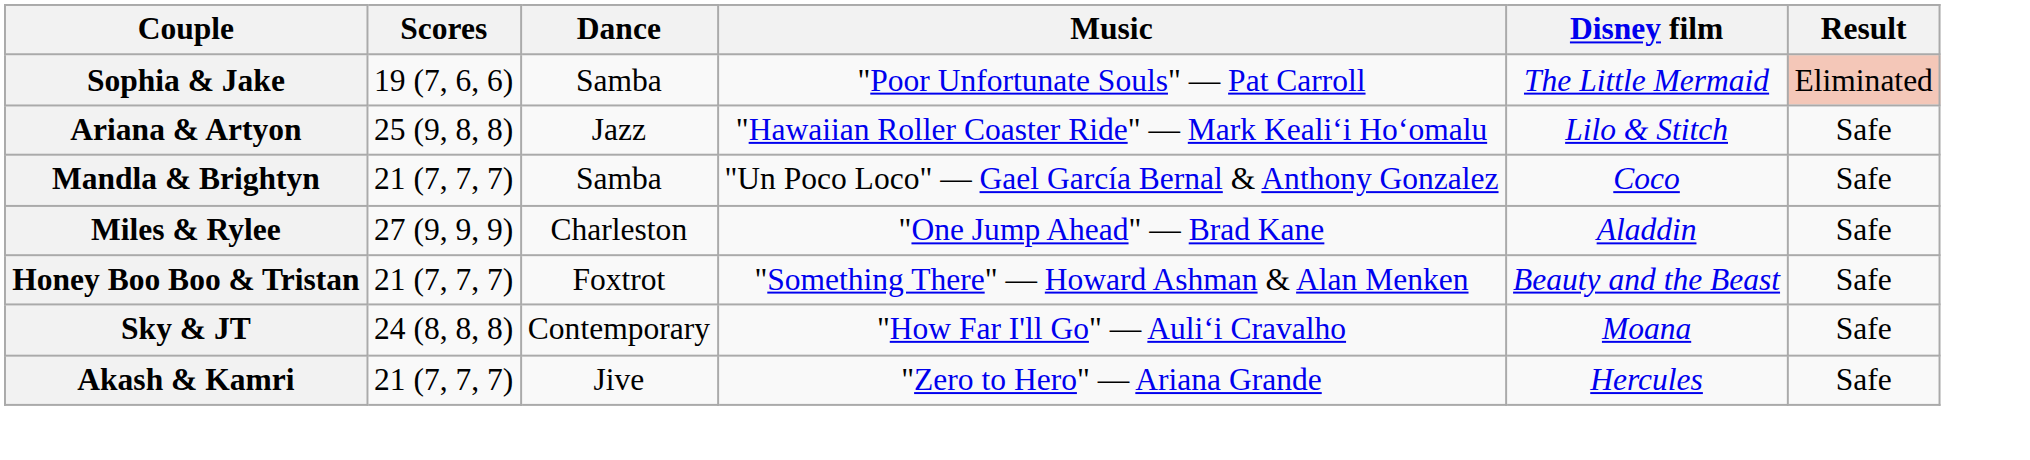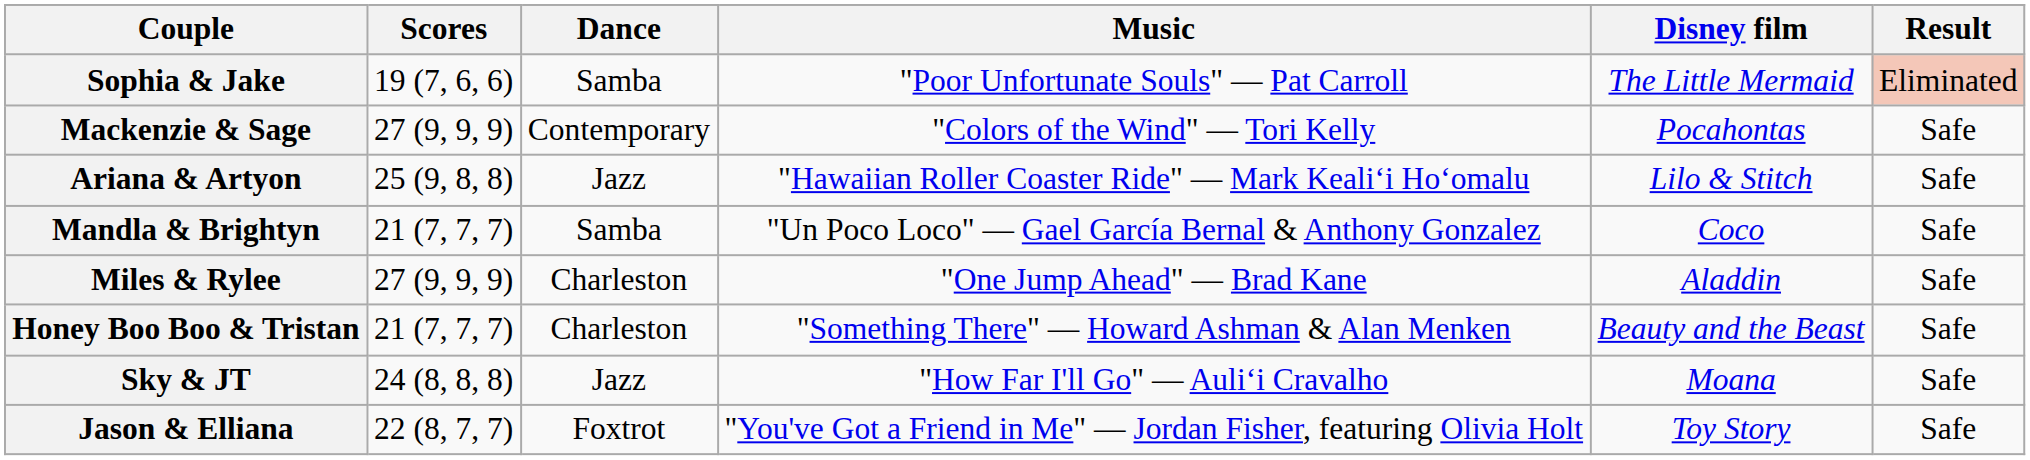+ row: Mackenzie & Sage | 27 (9, 9, 9) | Contemporary | "Colors of the Wind" — Tori Kelly | Pocahontas | Safe
Honey Boo Boo & Tristan | Dance: Foxtrot -> Charleston
Sky & JT | Dance: Contemporary -> Jazz
+ row: Jason & Elliana | 22 (8, 7, 7) | Foxtrot | "You've Got a Friend in Me" — Jordan Fisher, featuring Olivia Holt | Toy Story | Safe
- row: Akash & Kamri | 21 (7, 7, 7) | Jive | "Zero to Hero" — Ariana Grande | Hercules | Safe
